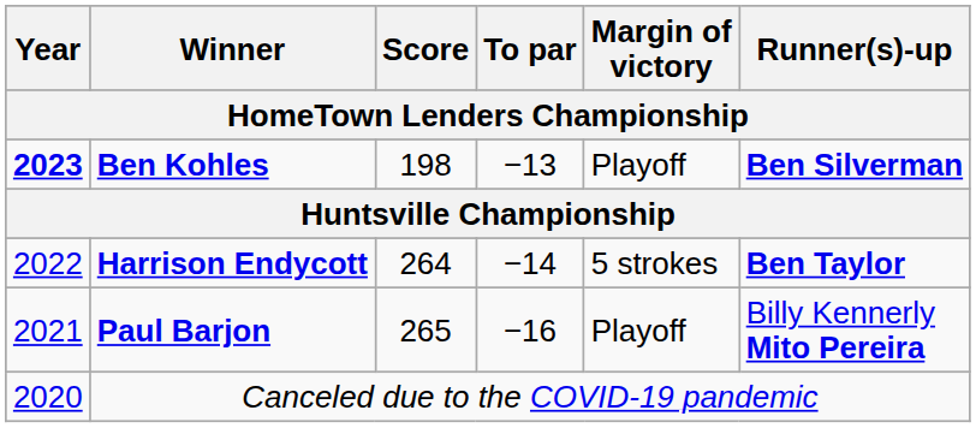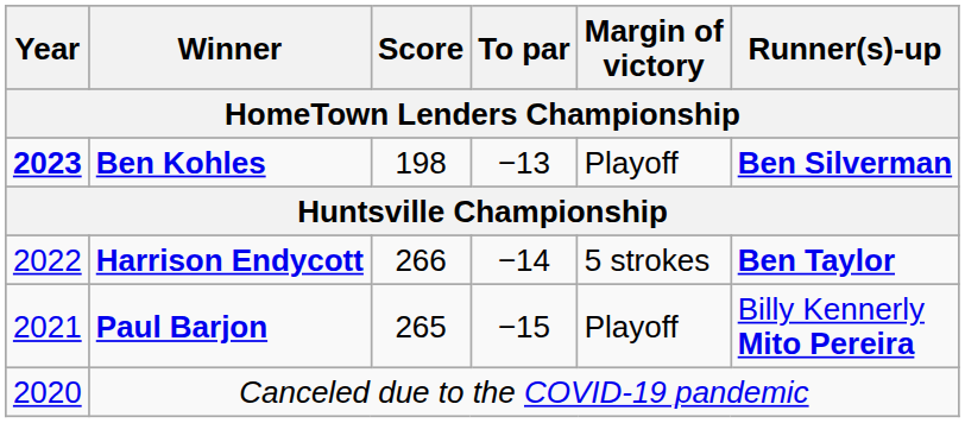Harrison Endycott | Score: 264 -> 266
Paul Barjon | To par: −16 -> −15
